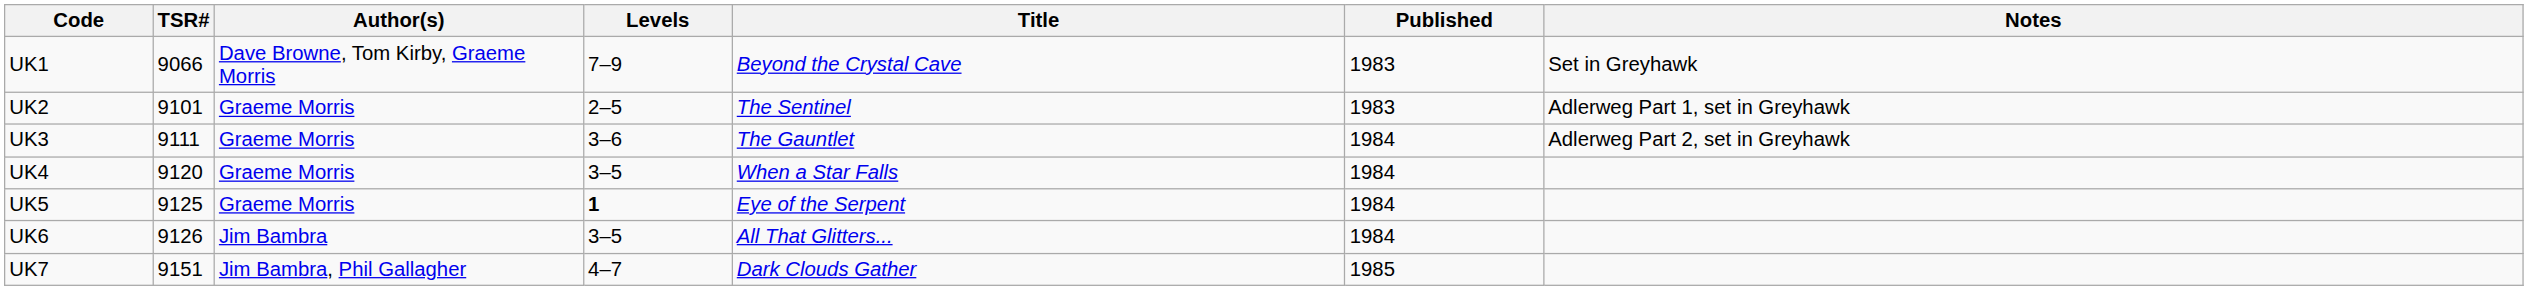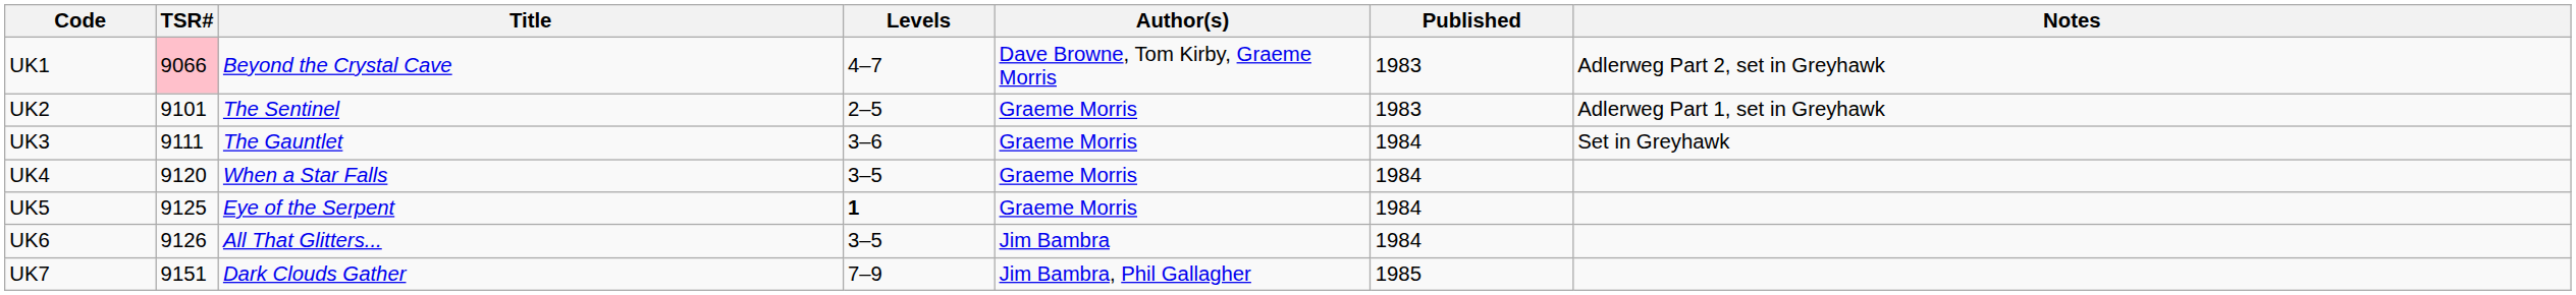columns swapped: Title <-> Author(s)
UK1 | TSR#: no background -> pink background
UK1 | Levels: 7–9 -> 4–7
UK1 | Notes: Set in Greyhawk -> Adlerweg Part 2, set in Greyhawk
UK3 | Notes: Adlerweg Part 2, set in Greyhawk -> Set in Greyhawk
UK7 | Levels: 4–7 -> 7–9
